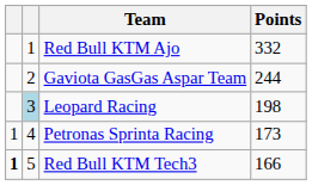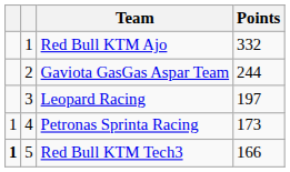Leopard Racing | column 2: lightblue background -> no background
Leopard Racing | Points: 198 -> 197
